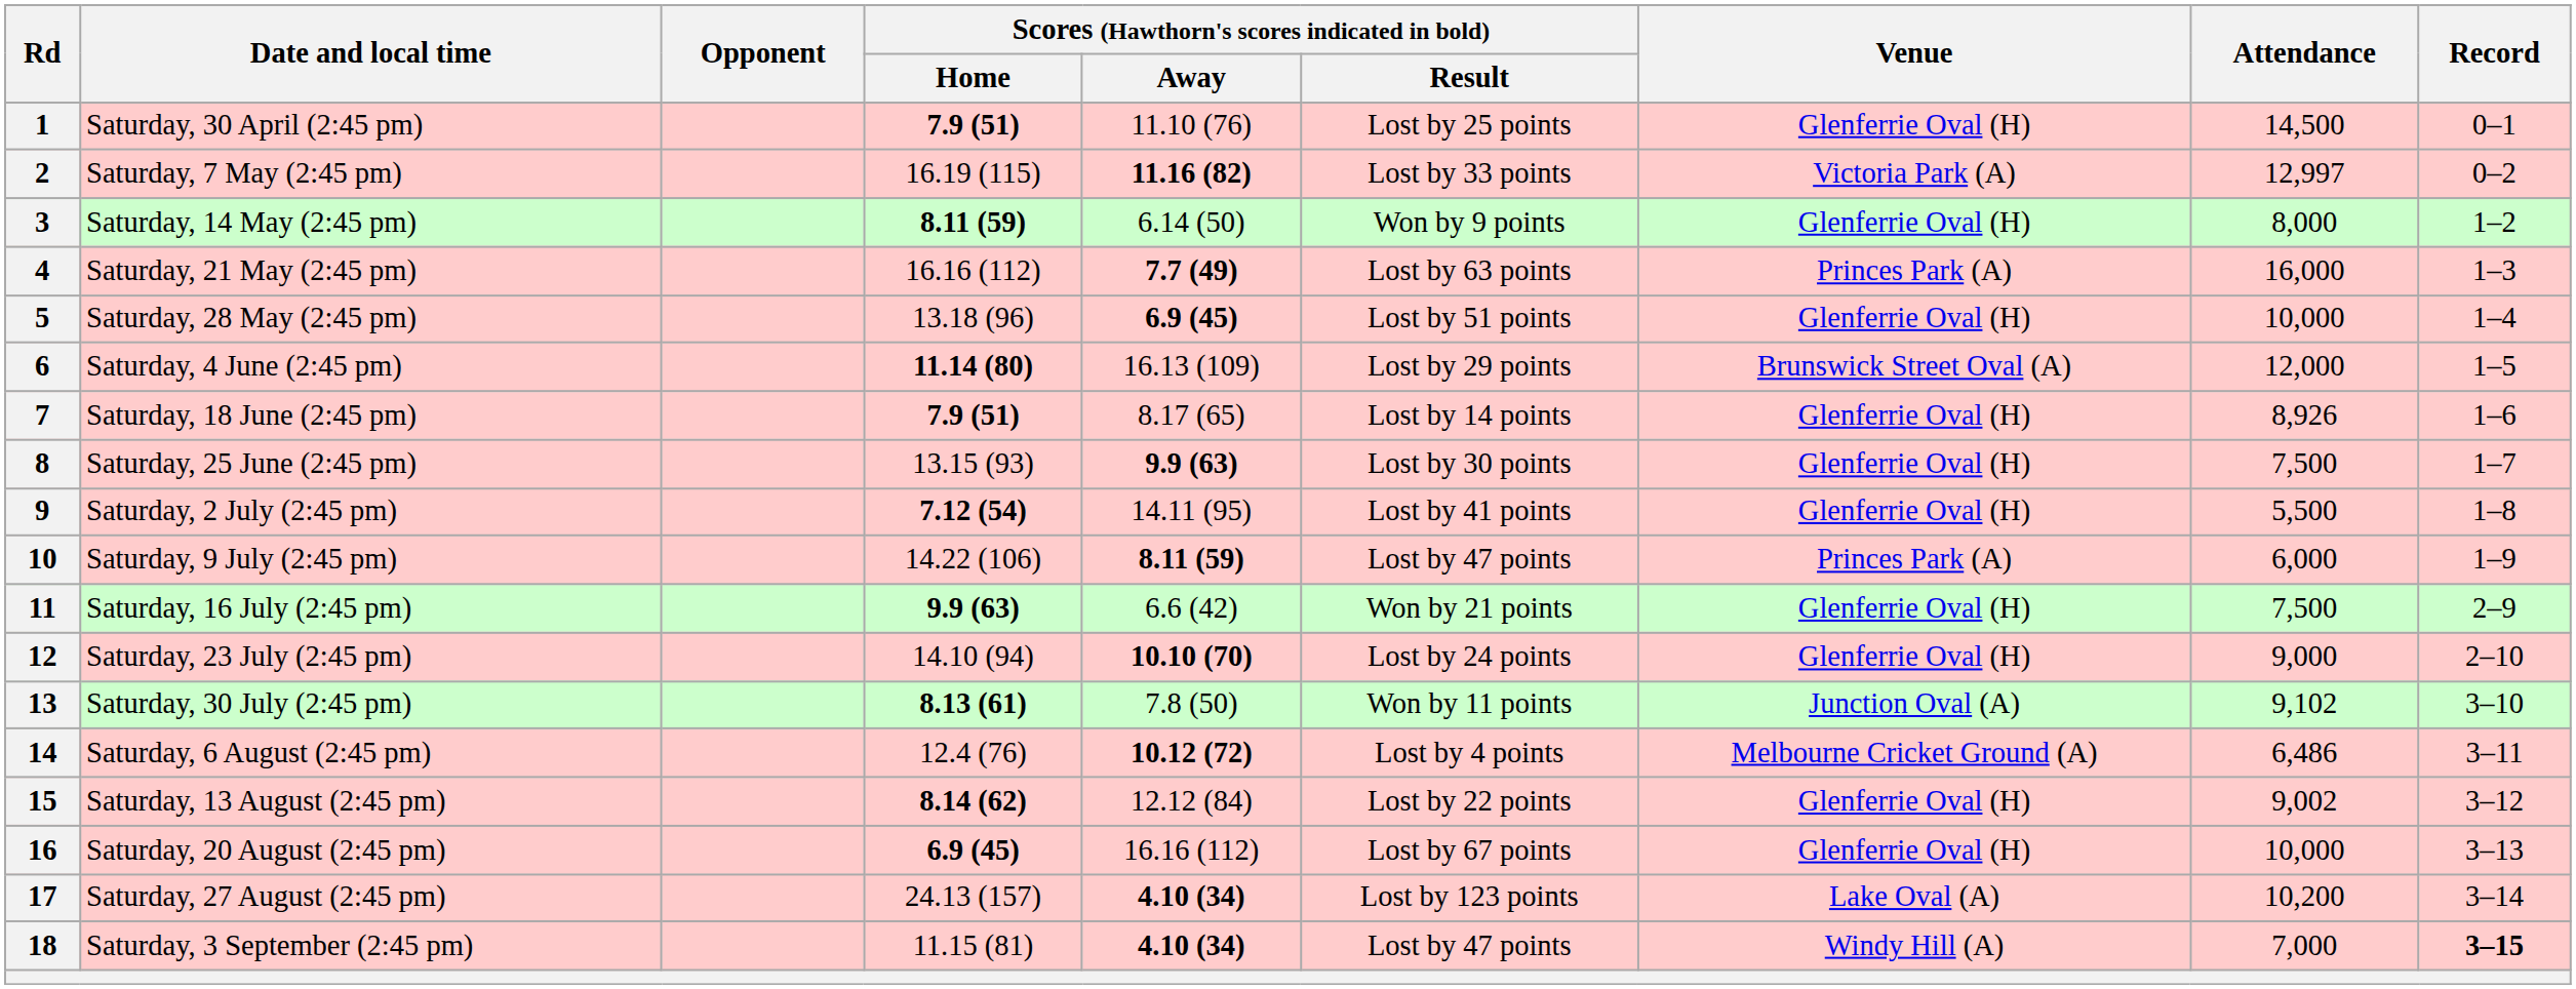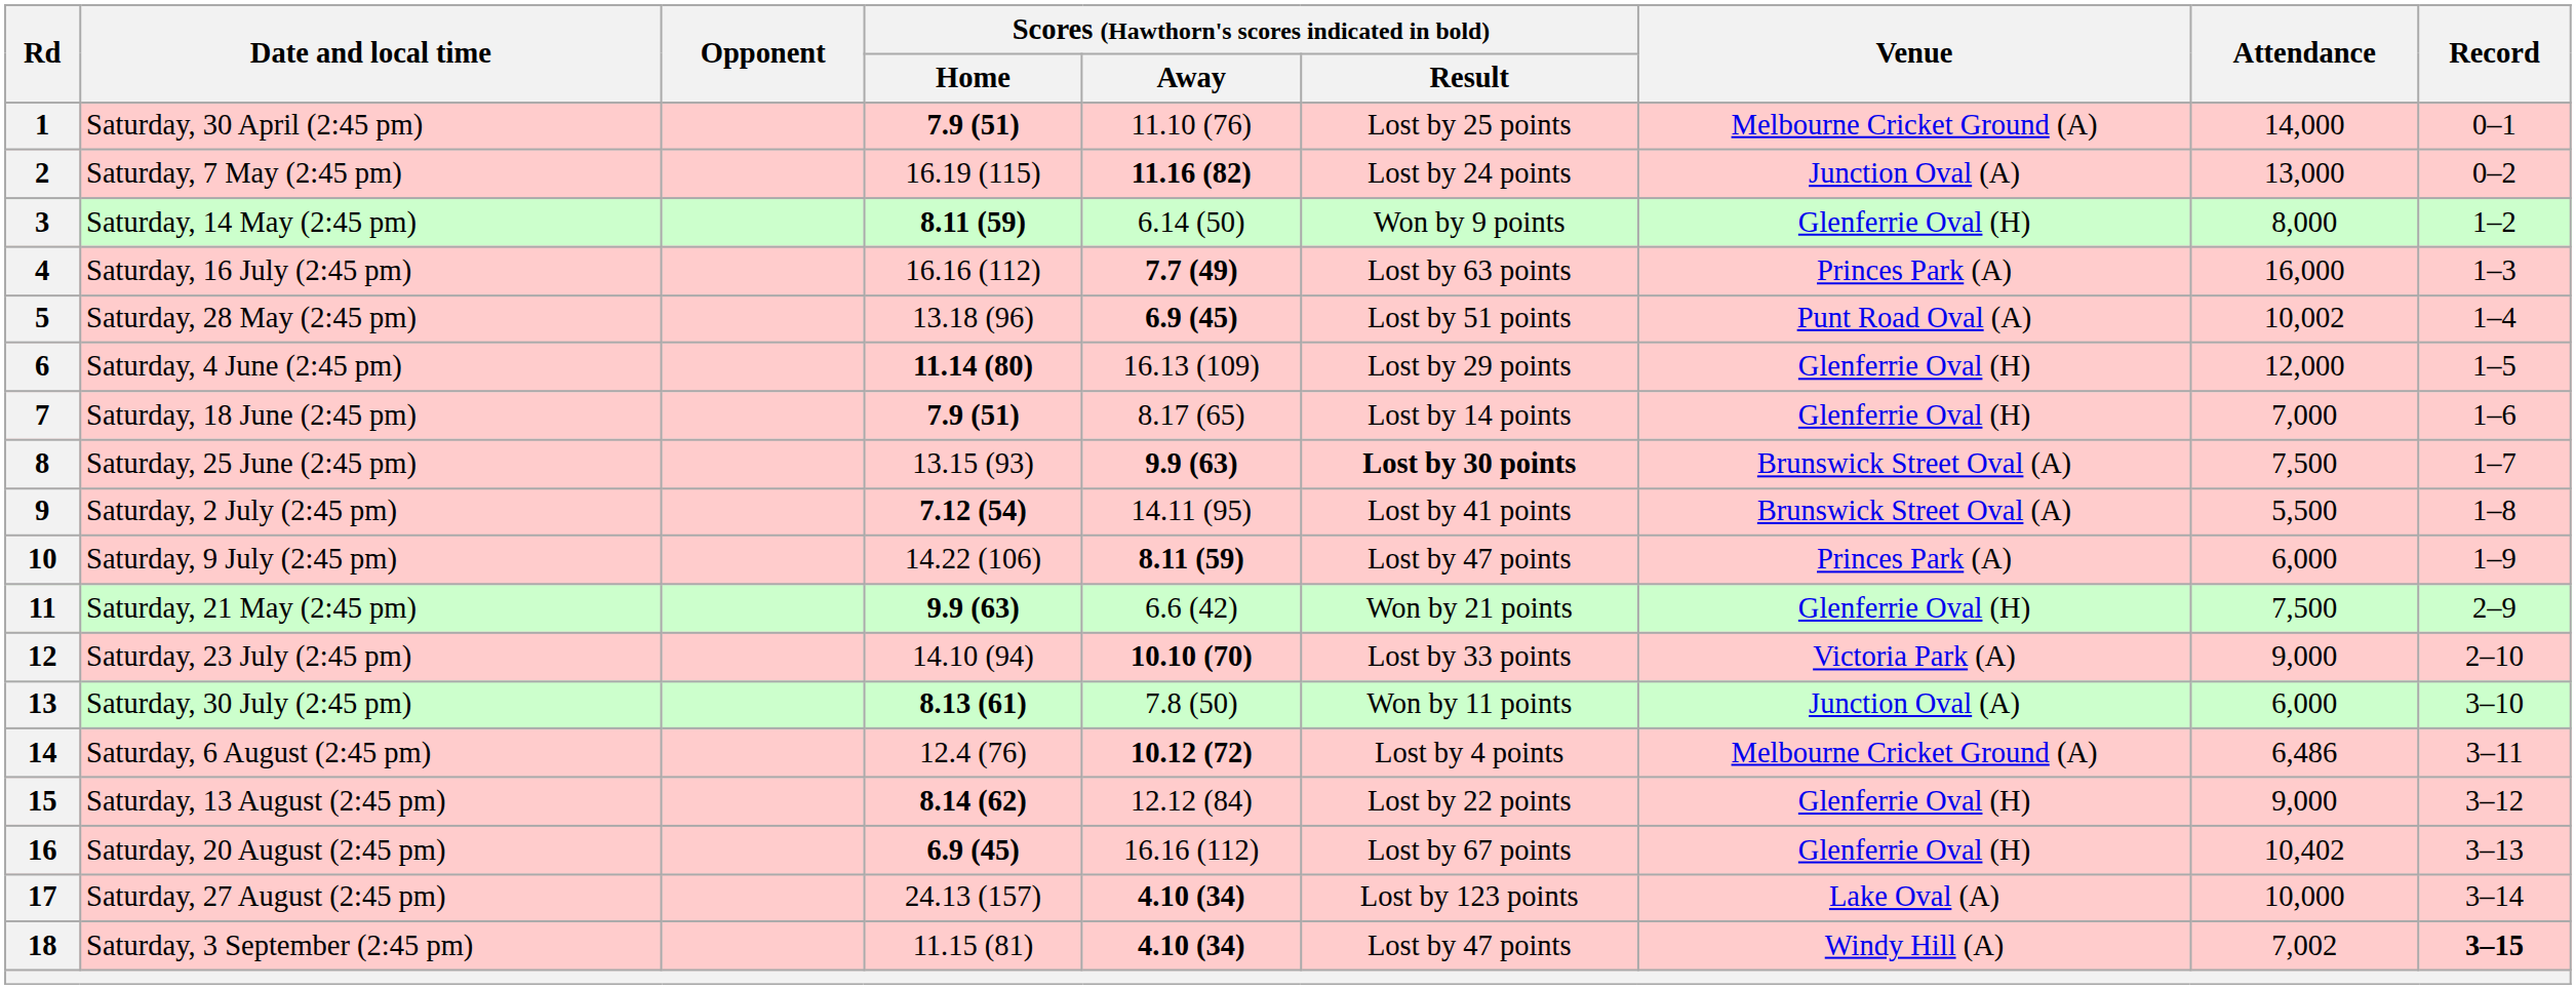1 | Venue: Glenferrie Oval (H) -> Melbourne Cricket Ground (A)
1 | Attendance: 14,500 -> 14,000
2 | Scores (Hawthorn's scores indicated in bold) / Result: Lost by 33 points -> Lost by 24 points
2 | Venue: Victoria Park (A) -> Junction Oval (A)
2 | Attendance: 12,997 -> 13,000
4 | Date and local time: Saturday, 21 May (2:45 pm) -> Saturday, 16 July (2:45 pm)
5 | Venue: Glenferrie Oval (H) -> Punt Road Oval (A)
5 | Attendance: 10,000 -> 10,002
6 | Venue: Brunswick Street Oval (A) -> Glenferrie Oval (H)
7 | Attendance: 8,926 -> 7,000
8 | Scores (Hawthorn's scores indicated in bold) / Result: normal -> bold
8 | Venue: Glenferrie Oval (H) -> Brunswick Street Oval (A)
9 | Venue: Glenferrie Oval (H) -> Brunswick Street Oval (A)
11 | Date and local time: Saturday, 16 July (2:45 pm) -> Saturday, 21 May (2:45 pm)
12 | Scores (Hawthorn's scores indicated in bold) / Result: Lost by 24 points -> Lost by 33 points
12 | Venue: Glenferrie Oval (H) -> Victoria Park (A)
13 | Attendance: 9,102 -> 6,000
15 | Attendance: 9,002 -> 9,000
16 | Attendance: 10,000 -> 10,402
17 | Attendance: 10,200 -> 10,000
18 | Attendance: 7,000 -> 7,002
